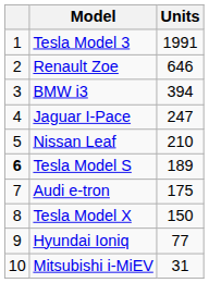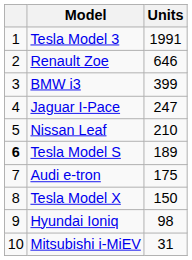BMW i3 | Units: 394 -> 399
Hyundai Ioniq | Units: 77 -> 98
